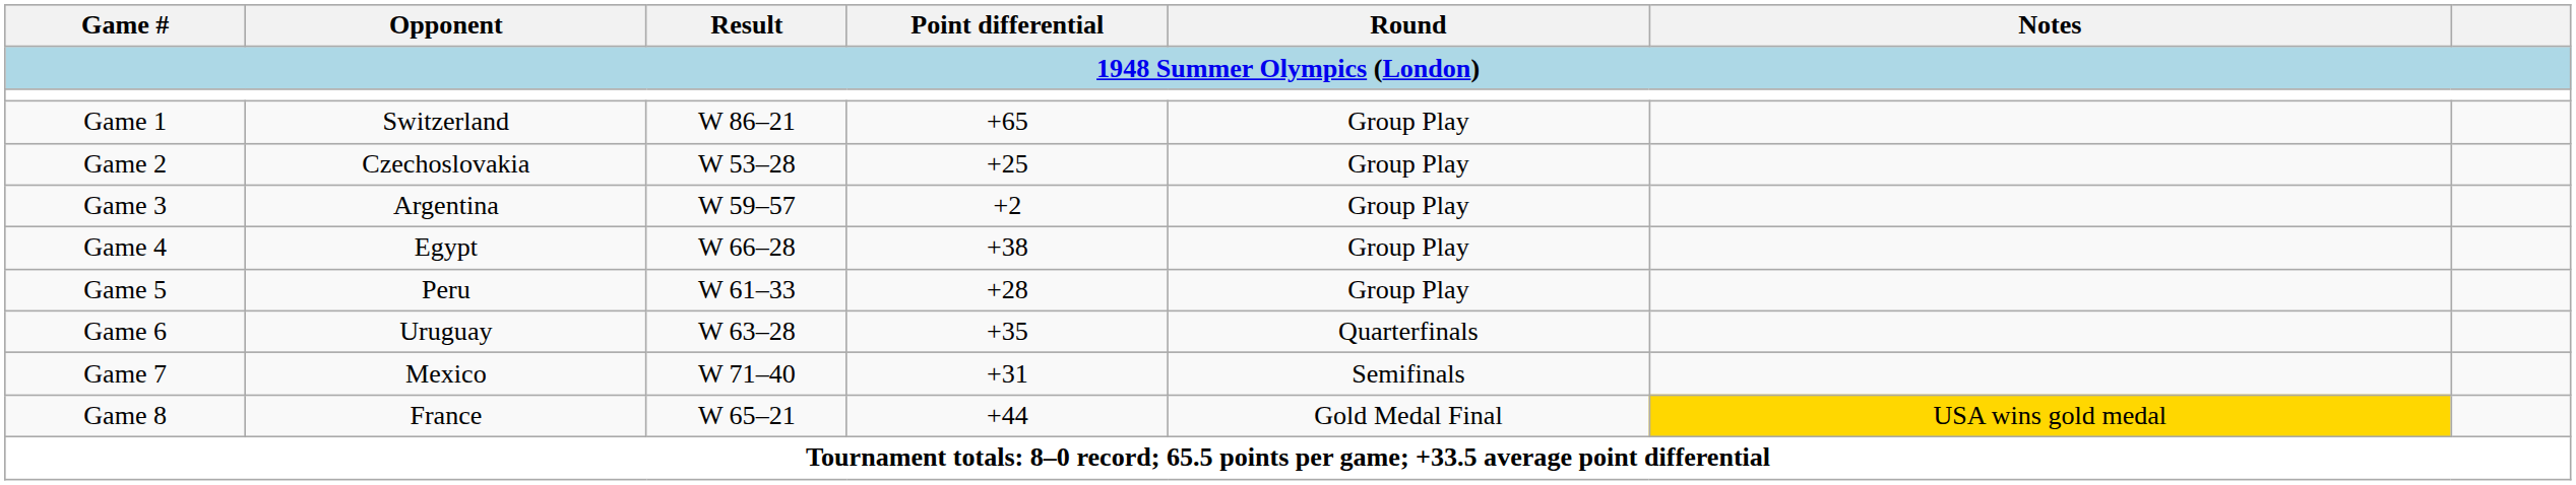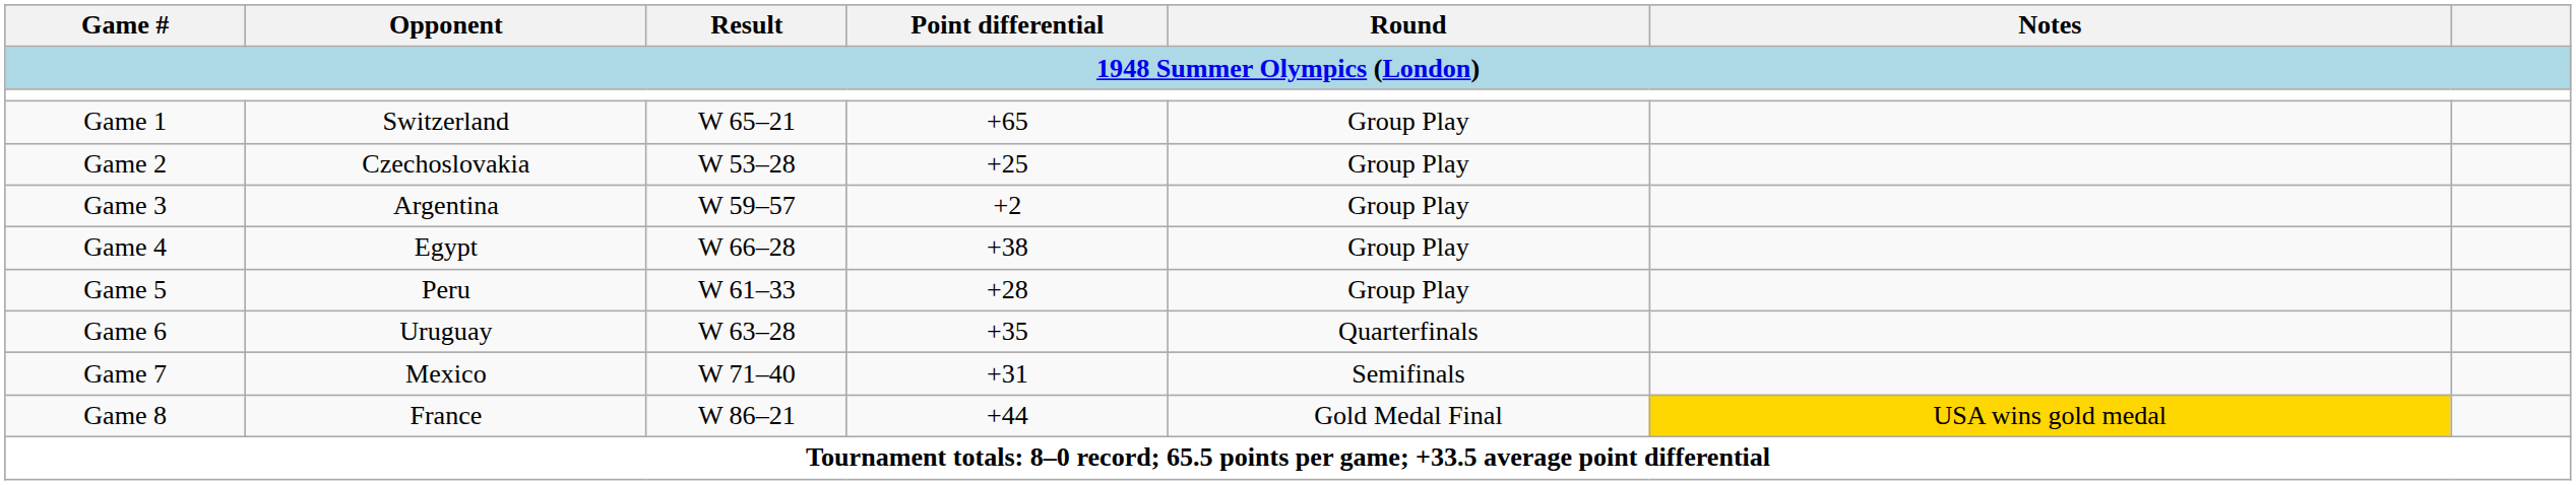Game 1 | Result: W 86–21 -> W 65–21
Game 8 | Result: W 65–21 -> W 86–21
